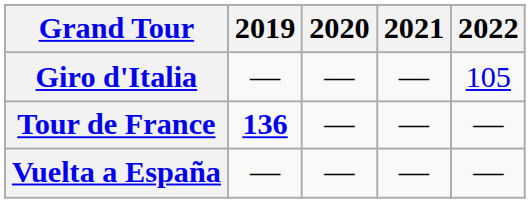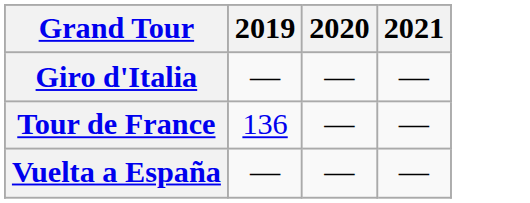- column: 2022 | 105 | — | —
Tour de France | 2019: bold -> normal
